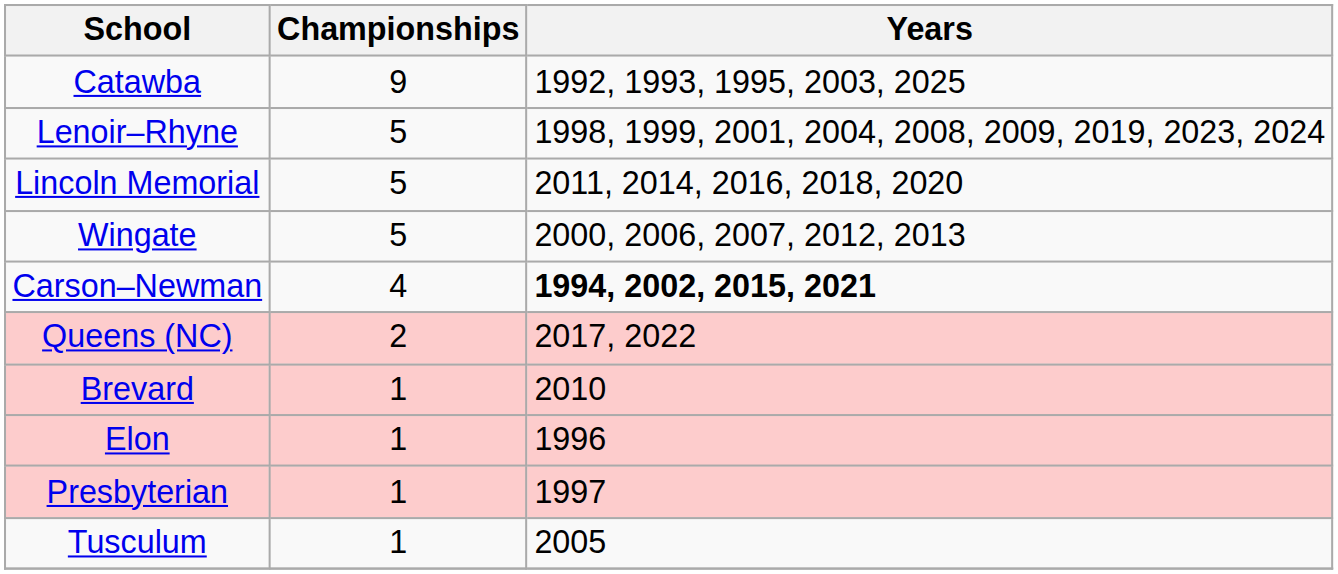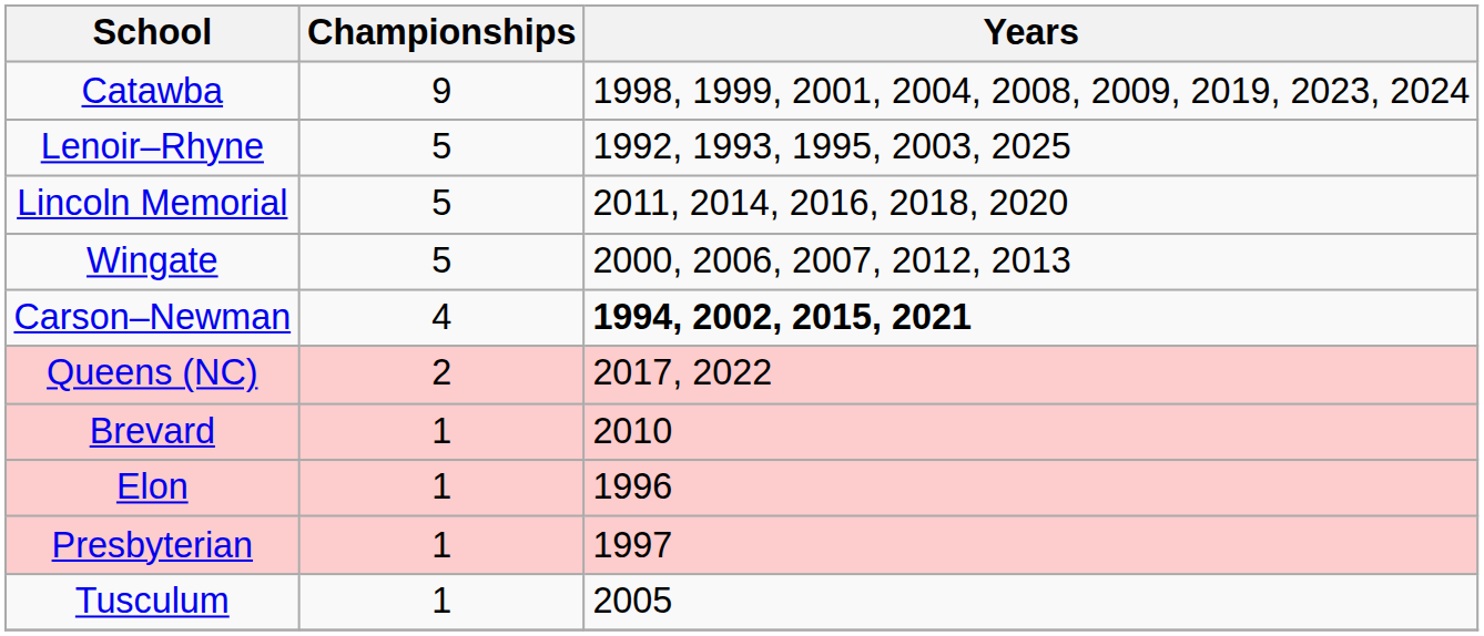Catawba | Years: 1992, 1993, 1995, 2003, 2025 -> 1998, 1999, 2001, 2004, 2008, 2009, 2019, 2023, 2024
Lenoir–Rhyne | Years: 1998, 1999, 2001, 2004, 2008, 2009, 2019, 2023, 2024 -> 1992, 1993, 1995, 2003, 2025
